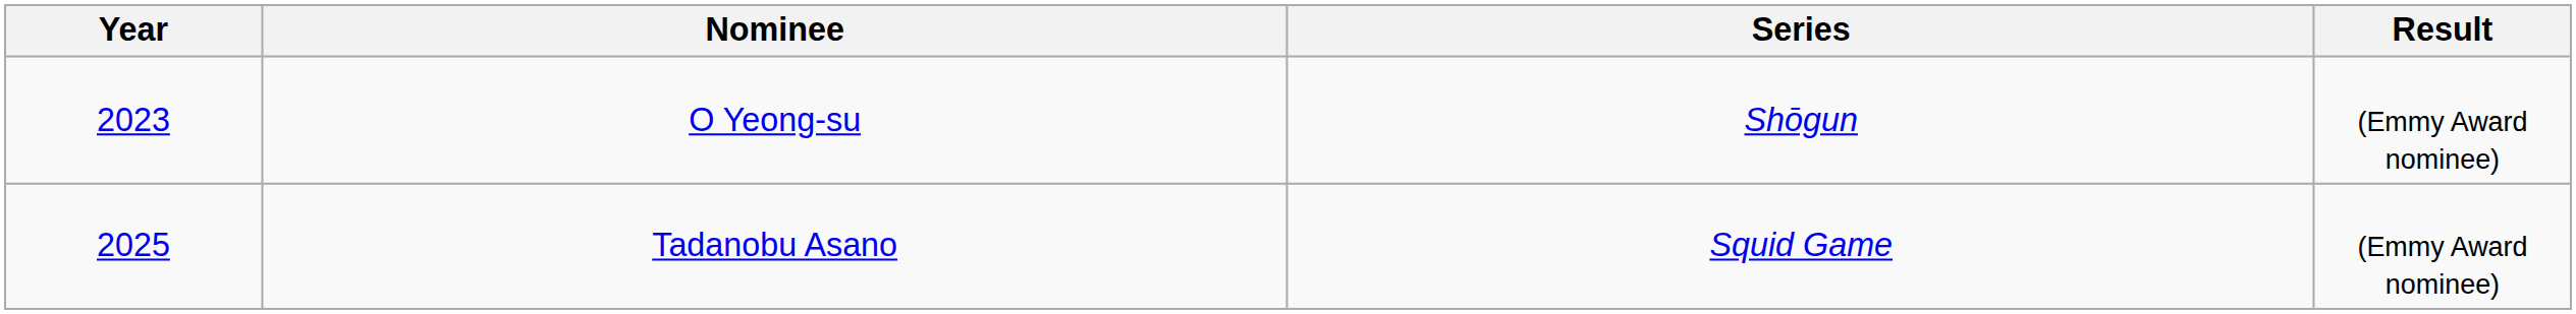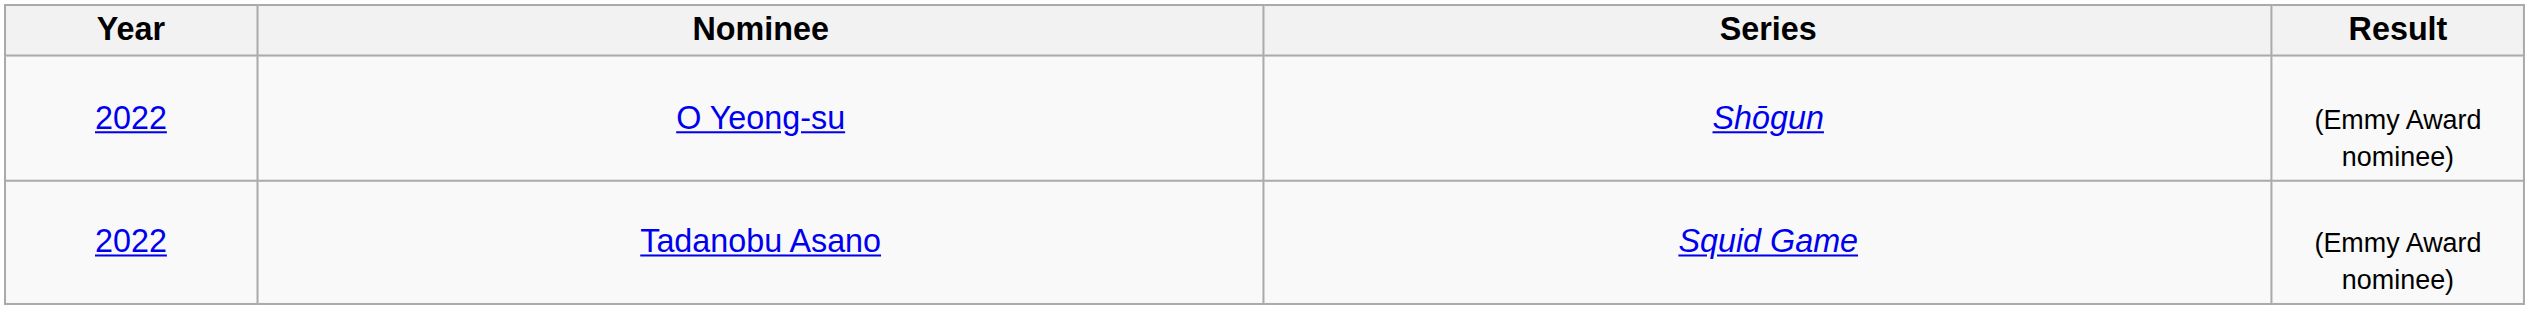O Yeong-su | Year: 2023 -> 2022
Tadanobu Asano | Year: 2025 -> 2022
